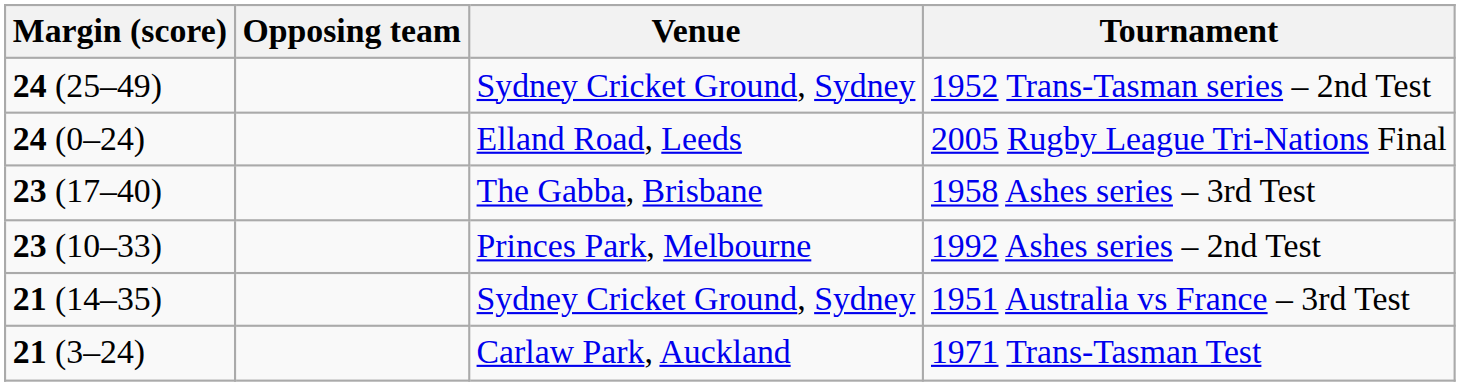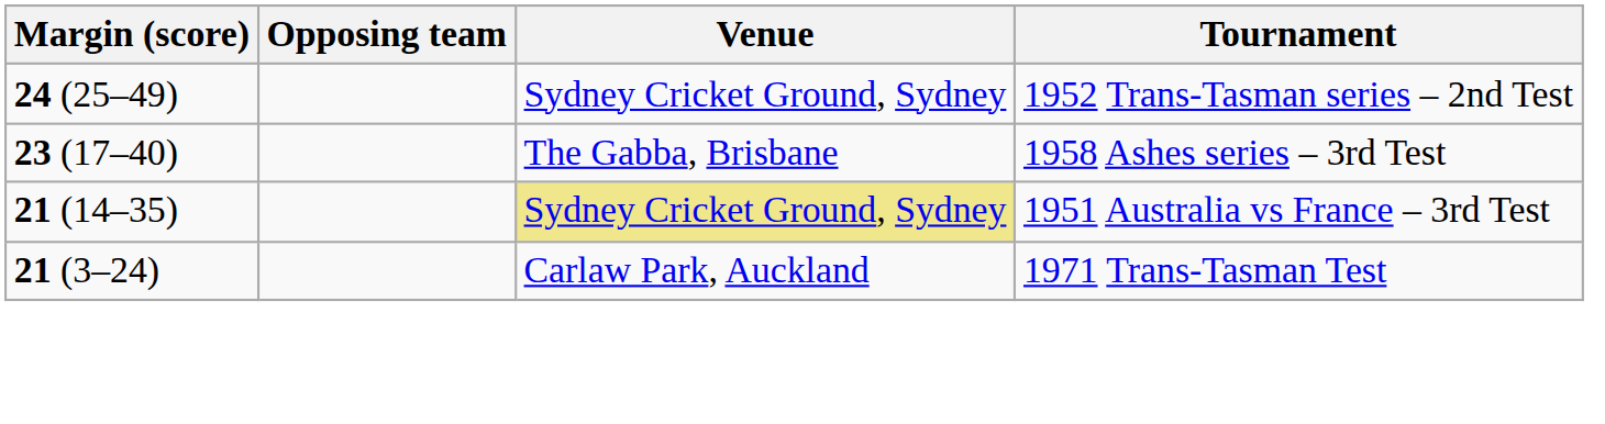- row: 24 (0–24) | Elland Road, Leeds | 2005 Rugby League Tri-Nations Final
- row: 23 (10–33) | Princes Park, Melbourne | 1992 Ashes series – 2nd Test
1951 Australia vs France – 3rd Test | Venue: no background -> khaki background
